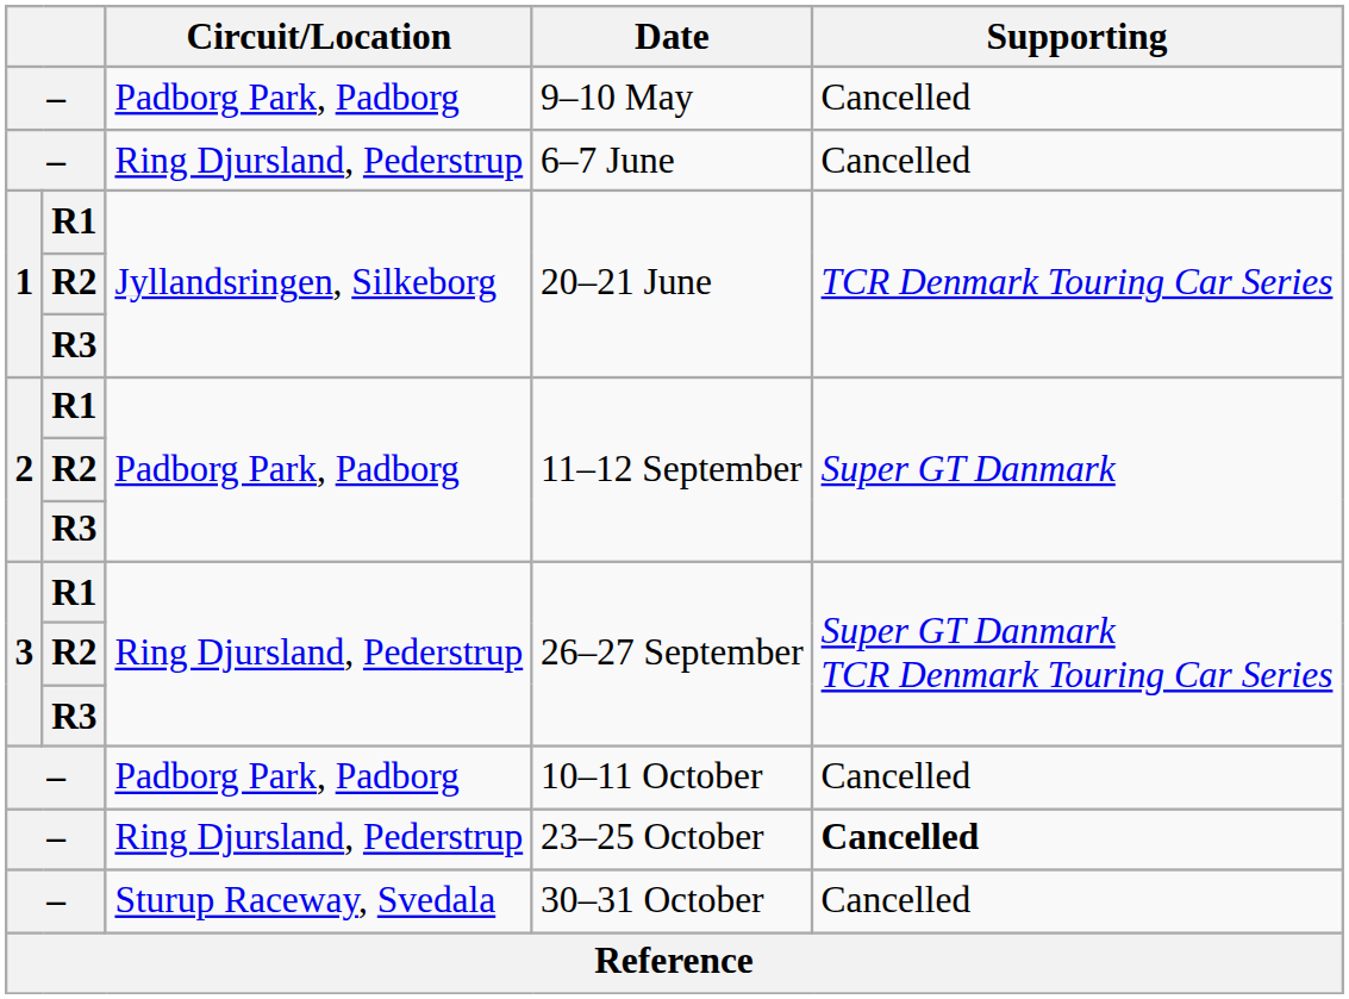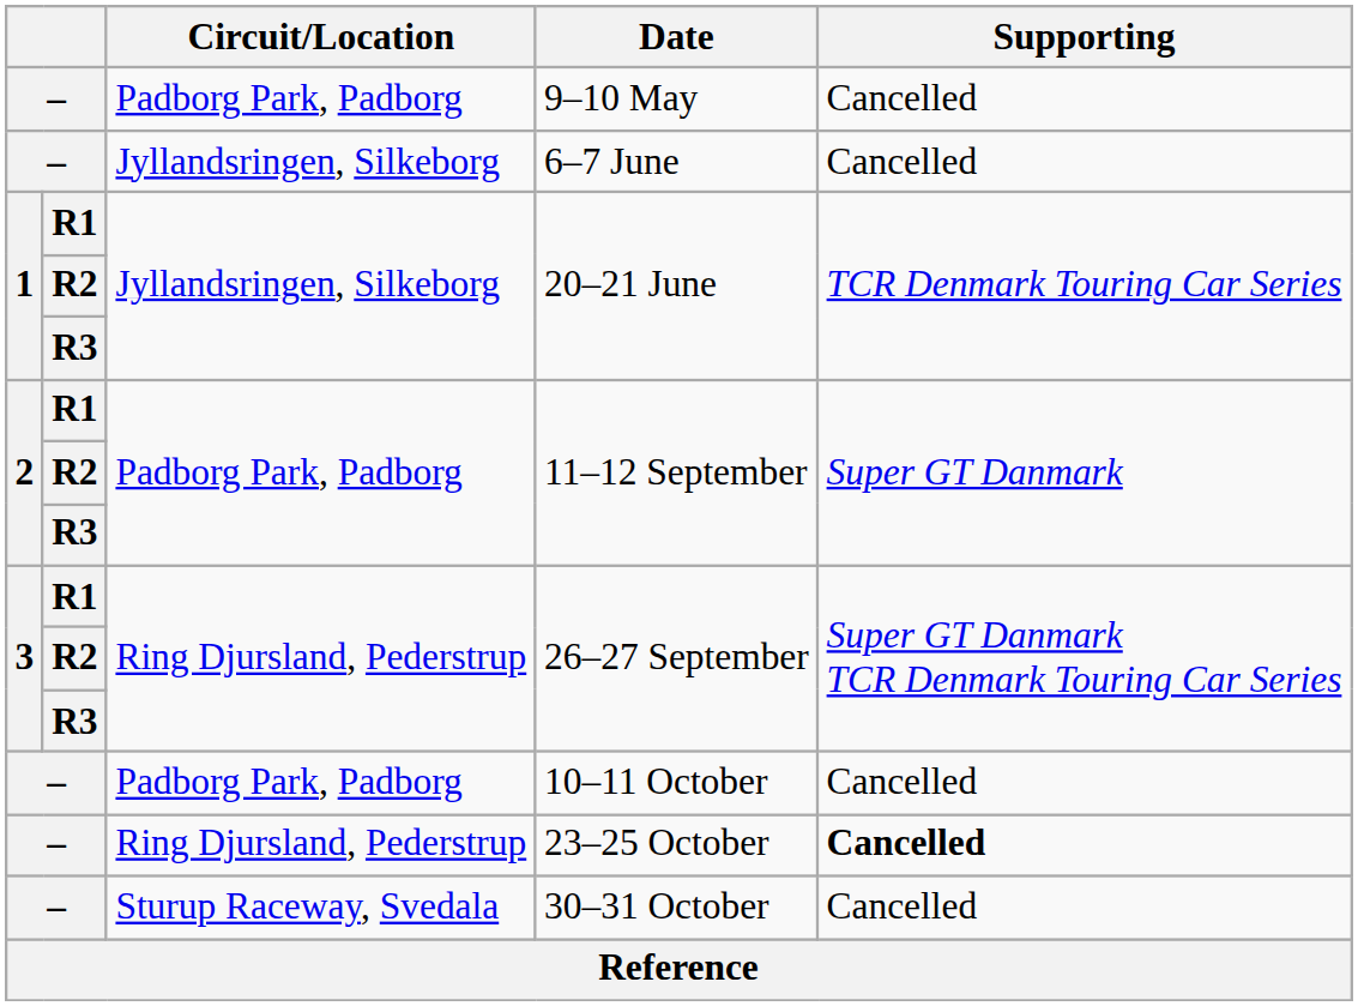6–7 June | Circuit/Location: Ring Djursland, Pederstrup -> Jyllandsringen, Silkeborg
